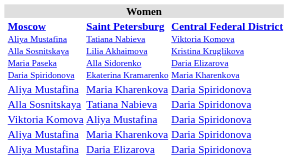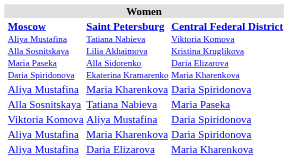Tatiana Nabieva | column 4: Daria Spiridonova -> Maria Paseka
Daria Elizarova | column 4: Daria Spiridonova -> Maria Kharenkova
